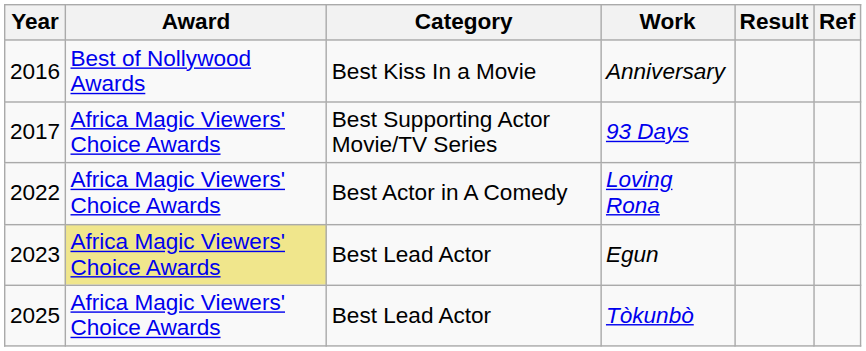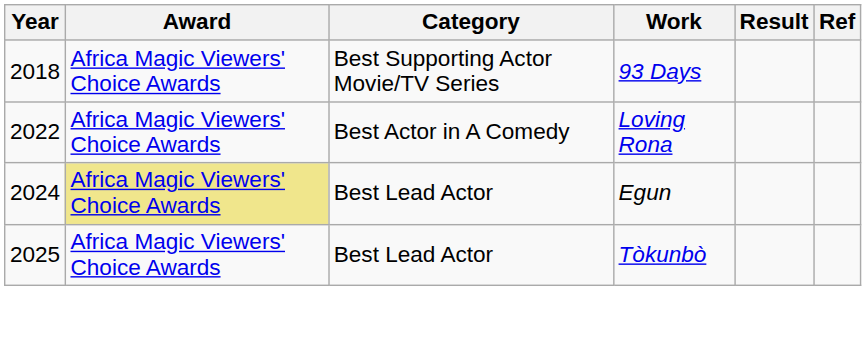- row: 2016 | Best of Nollywood Awards | Best Kiss In a Movie | Anniversary
93 Days | Year: 2017 -> 2018
Egun | Year: 2023 -> 2024
